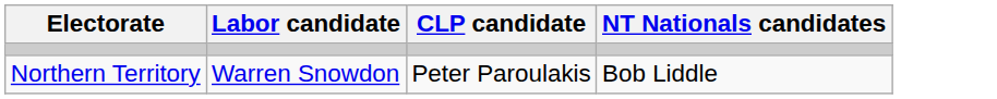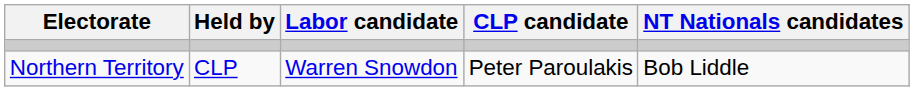+ column: Held by | CLP
